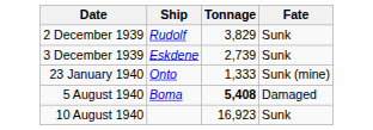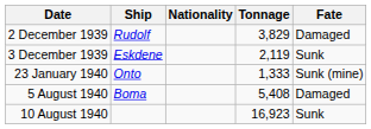+ column: Nationality
2 December 1939 | Fate: Sunk -> Damaged
3 December 1939 | Tonnage: 2,739 -> 2,119
5 August 1940 | Tonnage: bold -> normal
